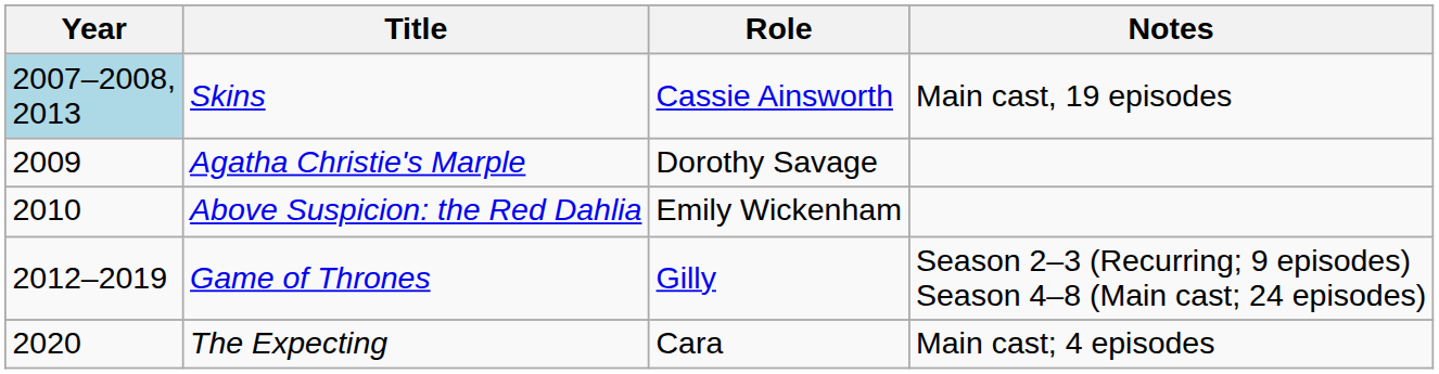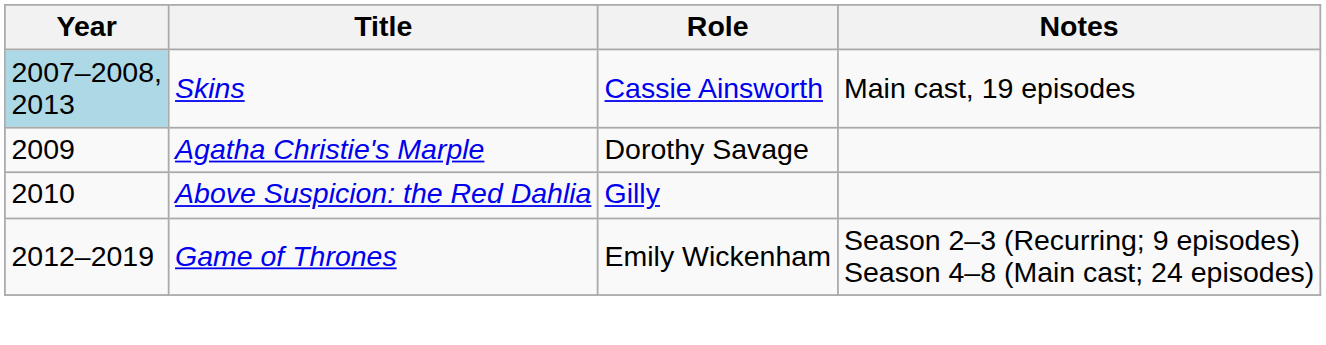Above Suspicion: the Red Dahlia | Role: Emily Wickenham -> Gilly
Game of Thrones | Role: Gilly -> Emily Wickenham
- row: 2020 | The Expecting | Cara | Main cast; 4 episodes
